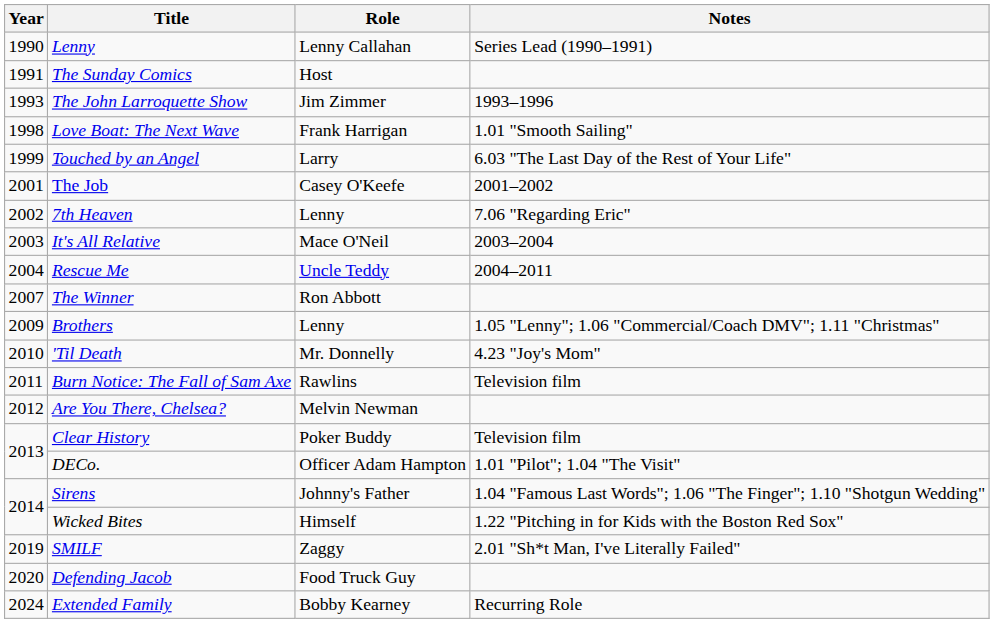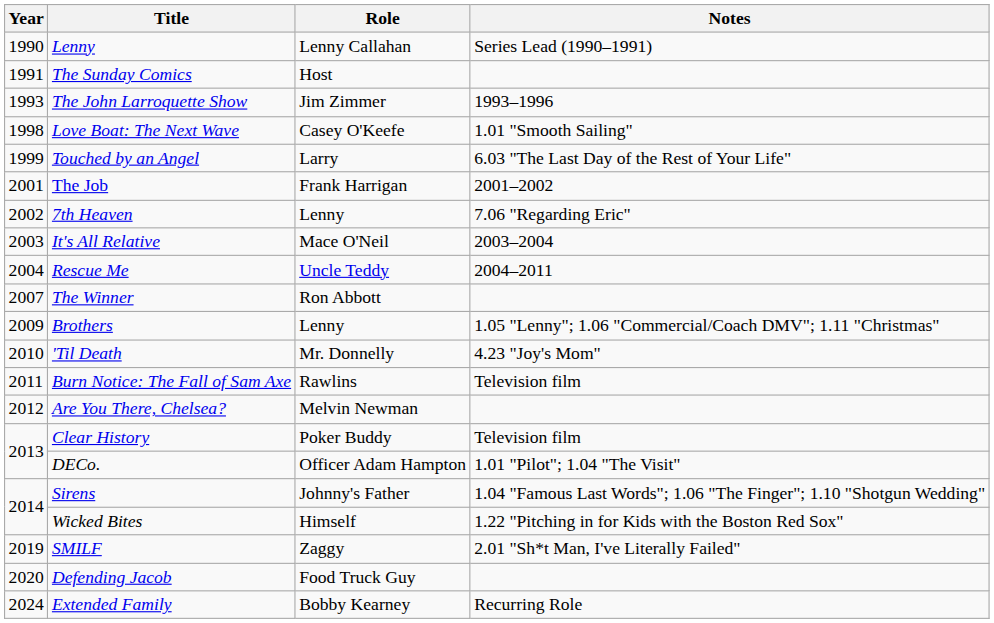Love Boat: The Next Wave | Role: Frank Harrigan -> Casey O'Keefe
The Job | Role: Casey O'Keefe -> Frank Harrigan
